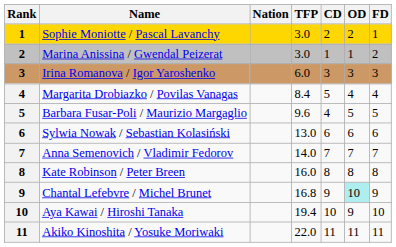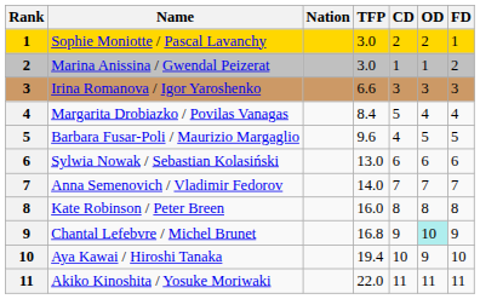Irina Romanova / Igor Yaroshenko | TFP: 6.0 -> 6.6
